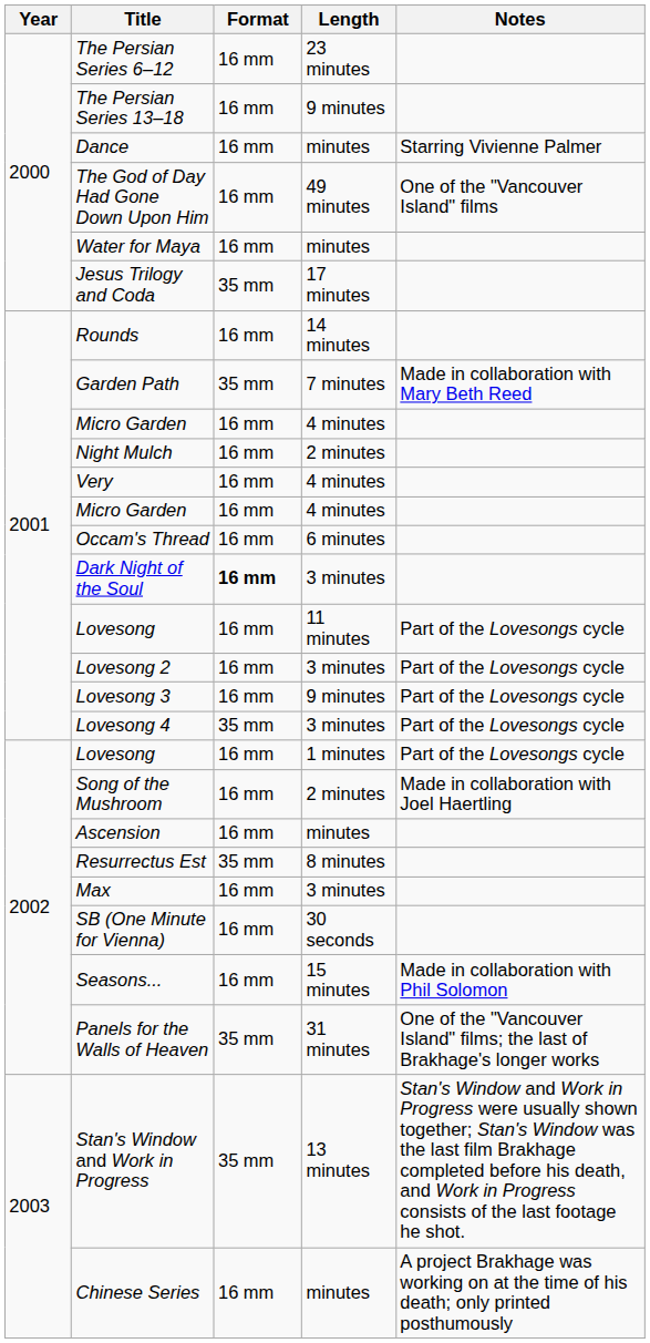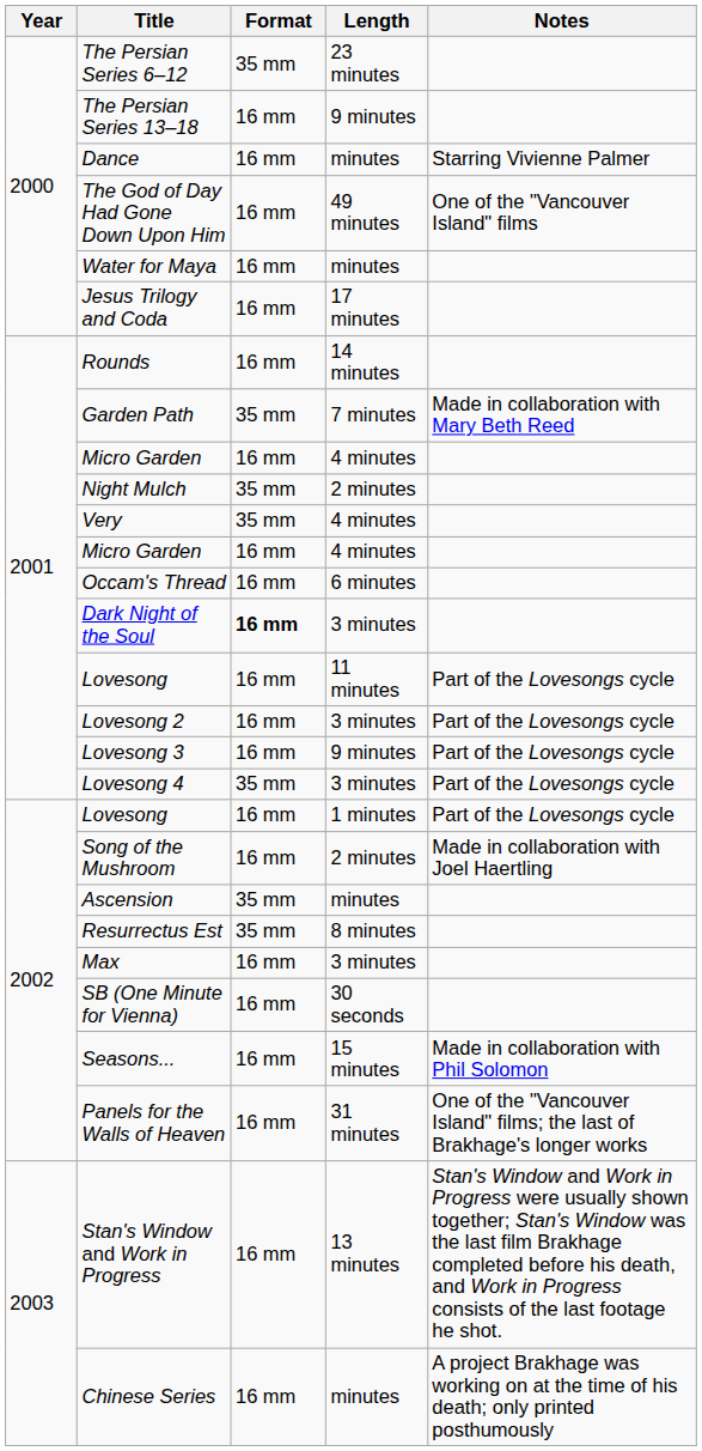The Persian Series 6–12 | Format: 16 mm -> 35 mm
Jesus Trilogy and Coda | Format: 35 mm -> 16 mm
Night Mulch | Format: 16 mm -> 35 mm
Very | Format: 16 mm -> 35 mm
Ascension | Format: 16 mm -> 35 mm
Panels for the Walls of Heaven | Format: 35 mm -> 16 mm
Stan's Window and Work in Progress | Format: 35 mm -> 16 mm
